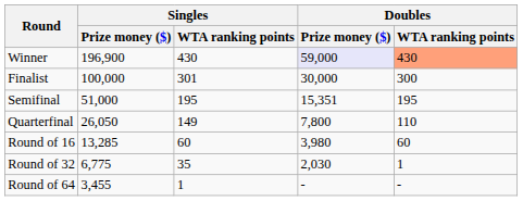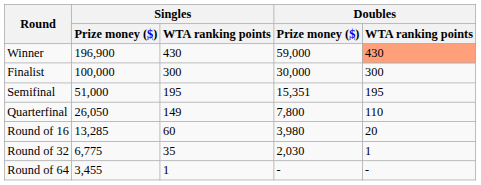Winner | Doubles / Prize money ($): lavender background -> no background
Finalist | Singles / WTA ranking points: 301 -> 300
Round of 16 | Doubles / WTA ranking points: 60 -> 20
